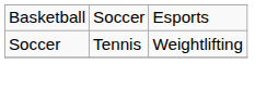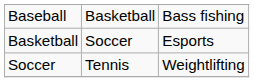+ row: Baseball | Basketball | Bass fishing
